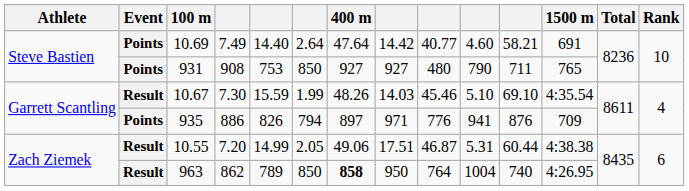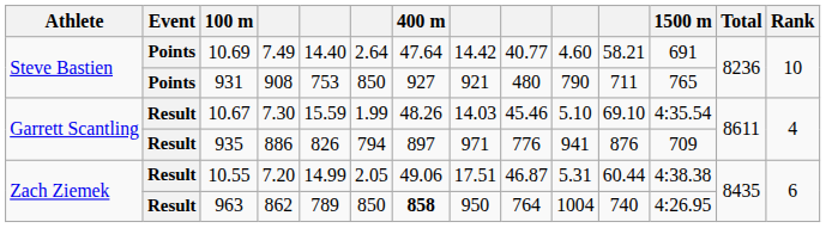931 | column 8: 927 -> 921
935 | Event: Points -> Result
